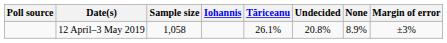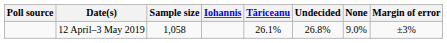12 April–3 May 2019 | Undecided: 20.8% -> 26.8%
12 April–3 May 2019 | None: 8.9% -> 9.0%
